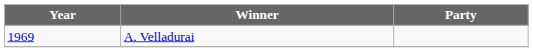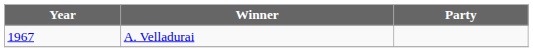A. Velladurai | Year: 1969 -> 1967
